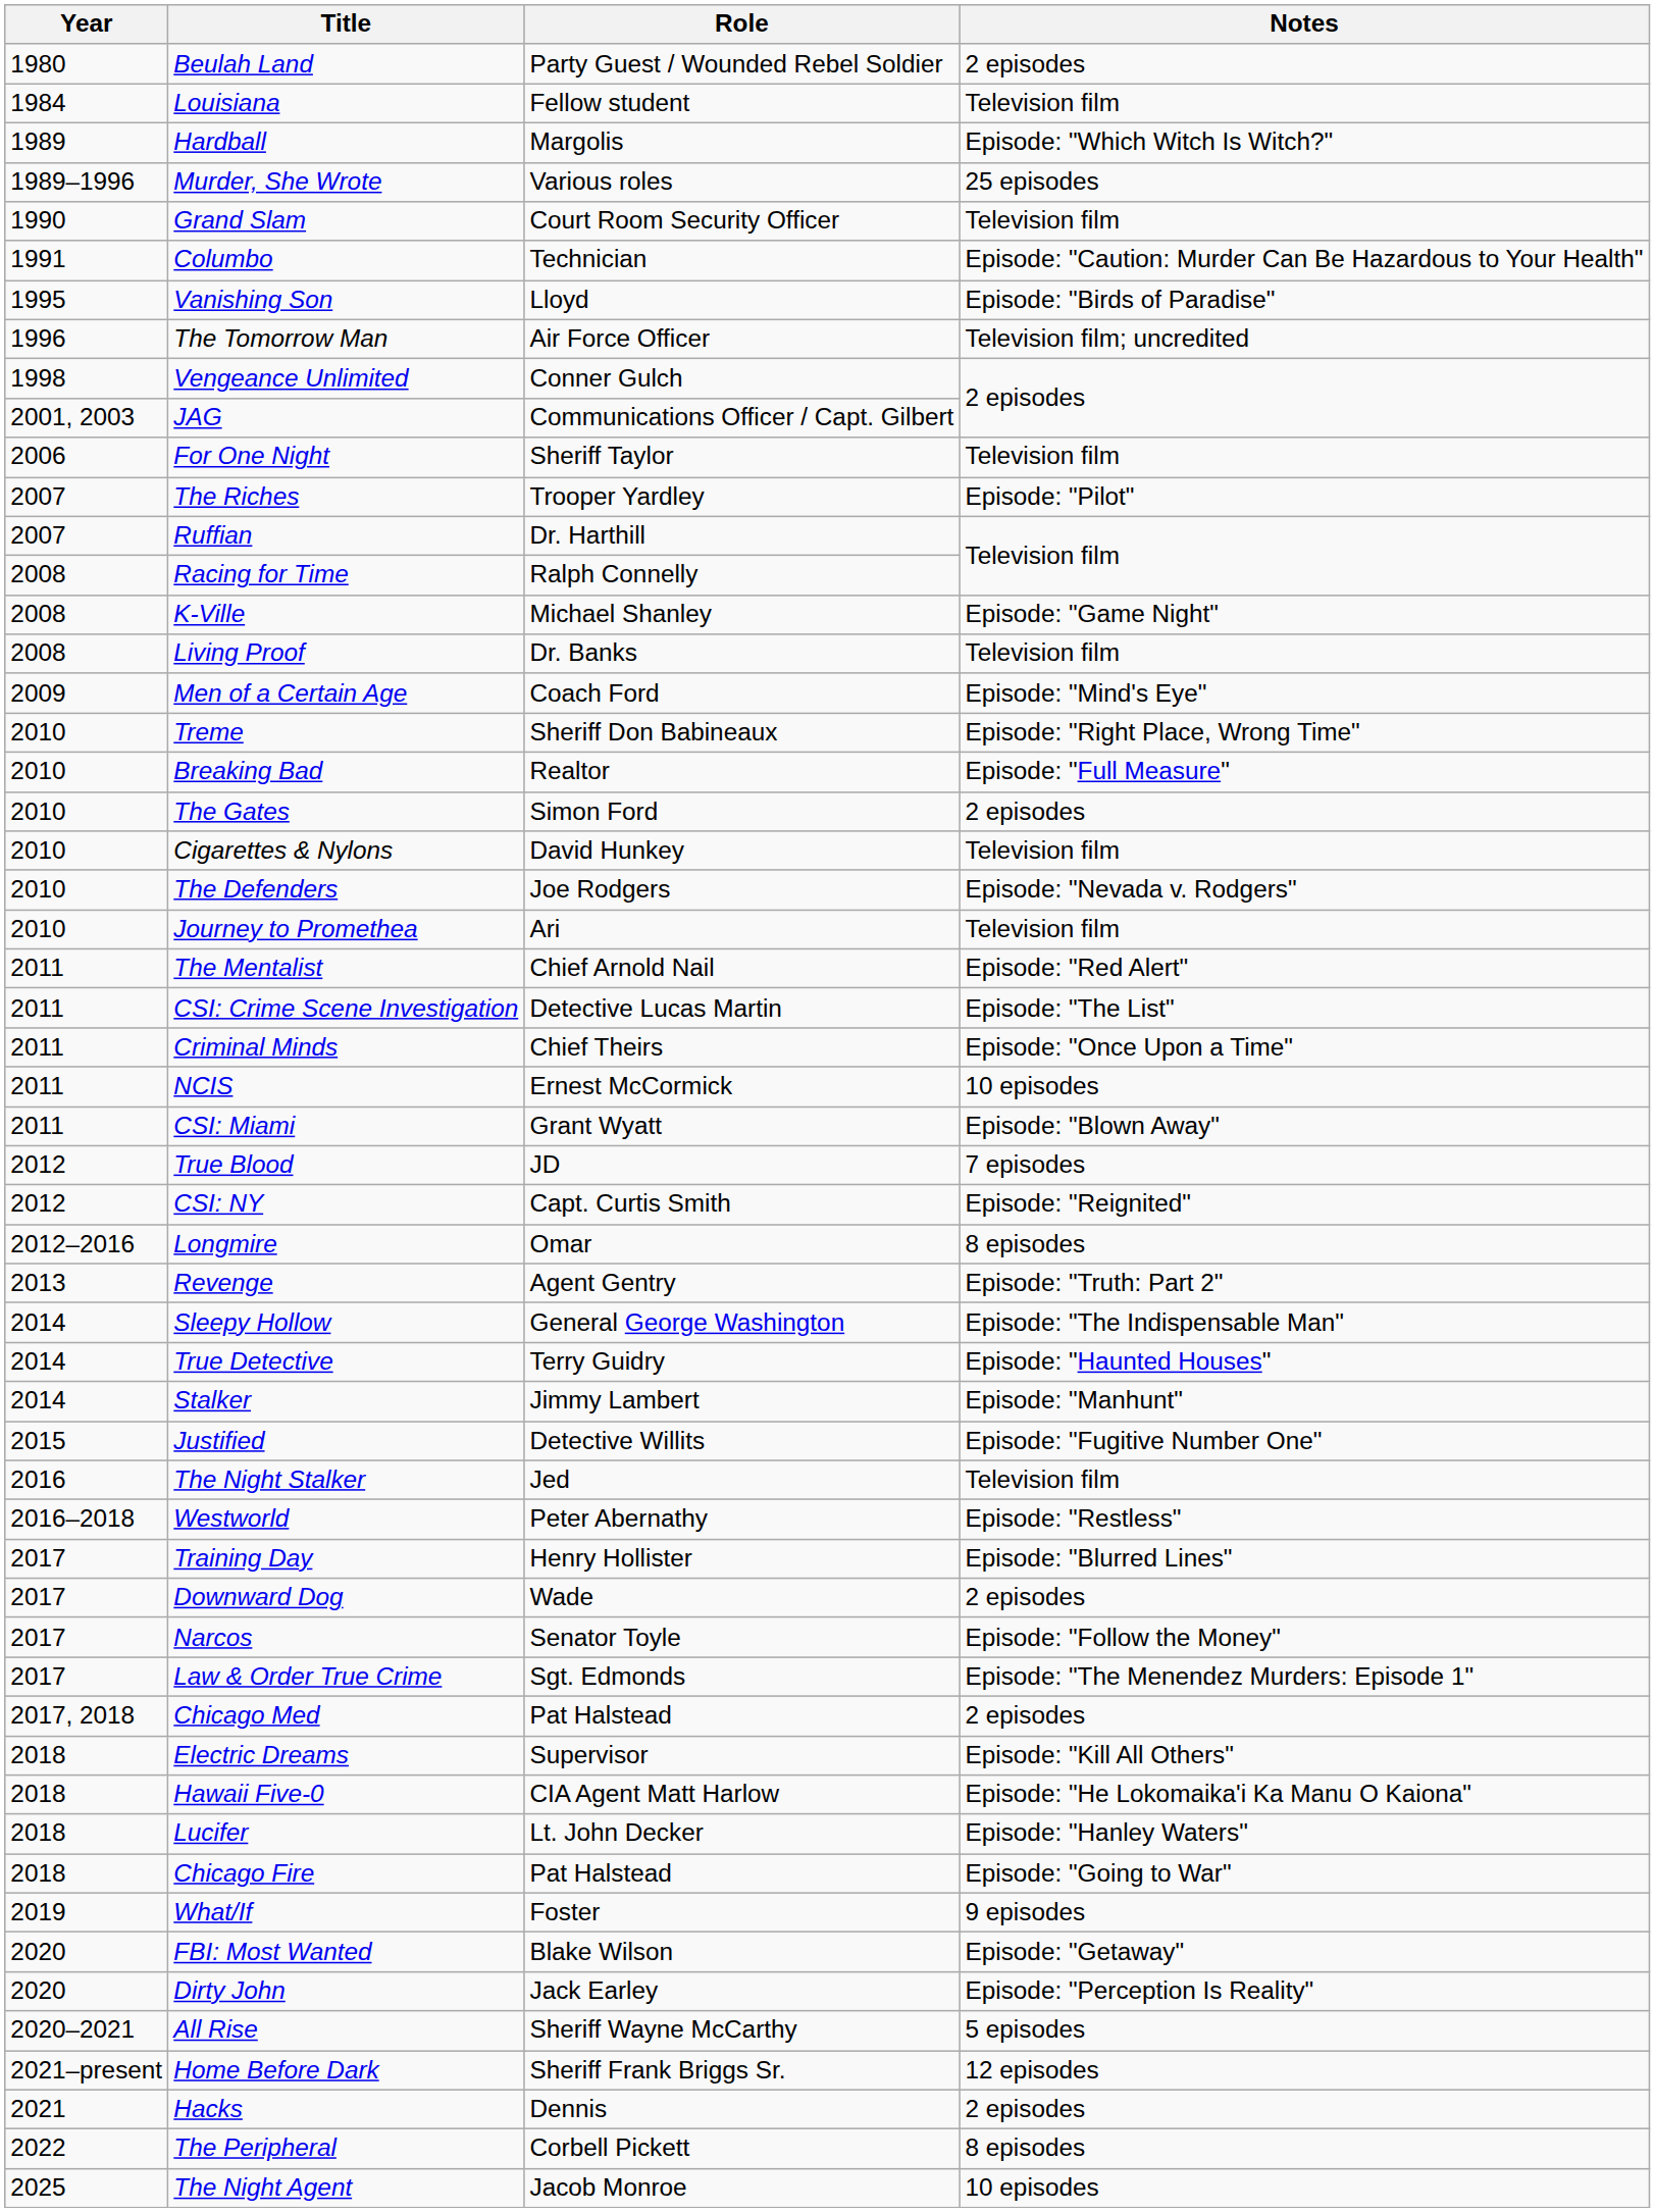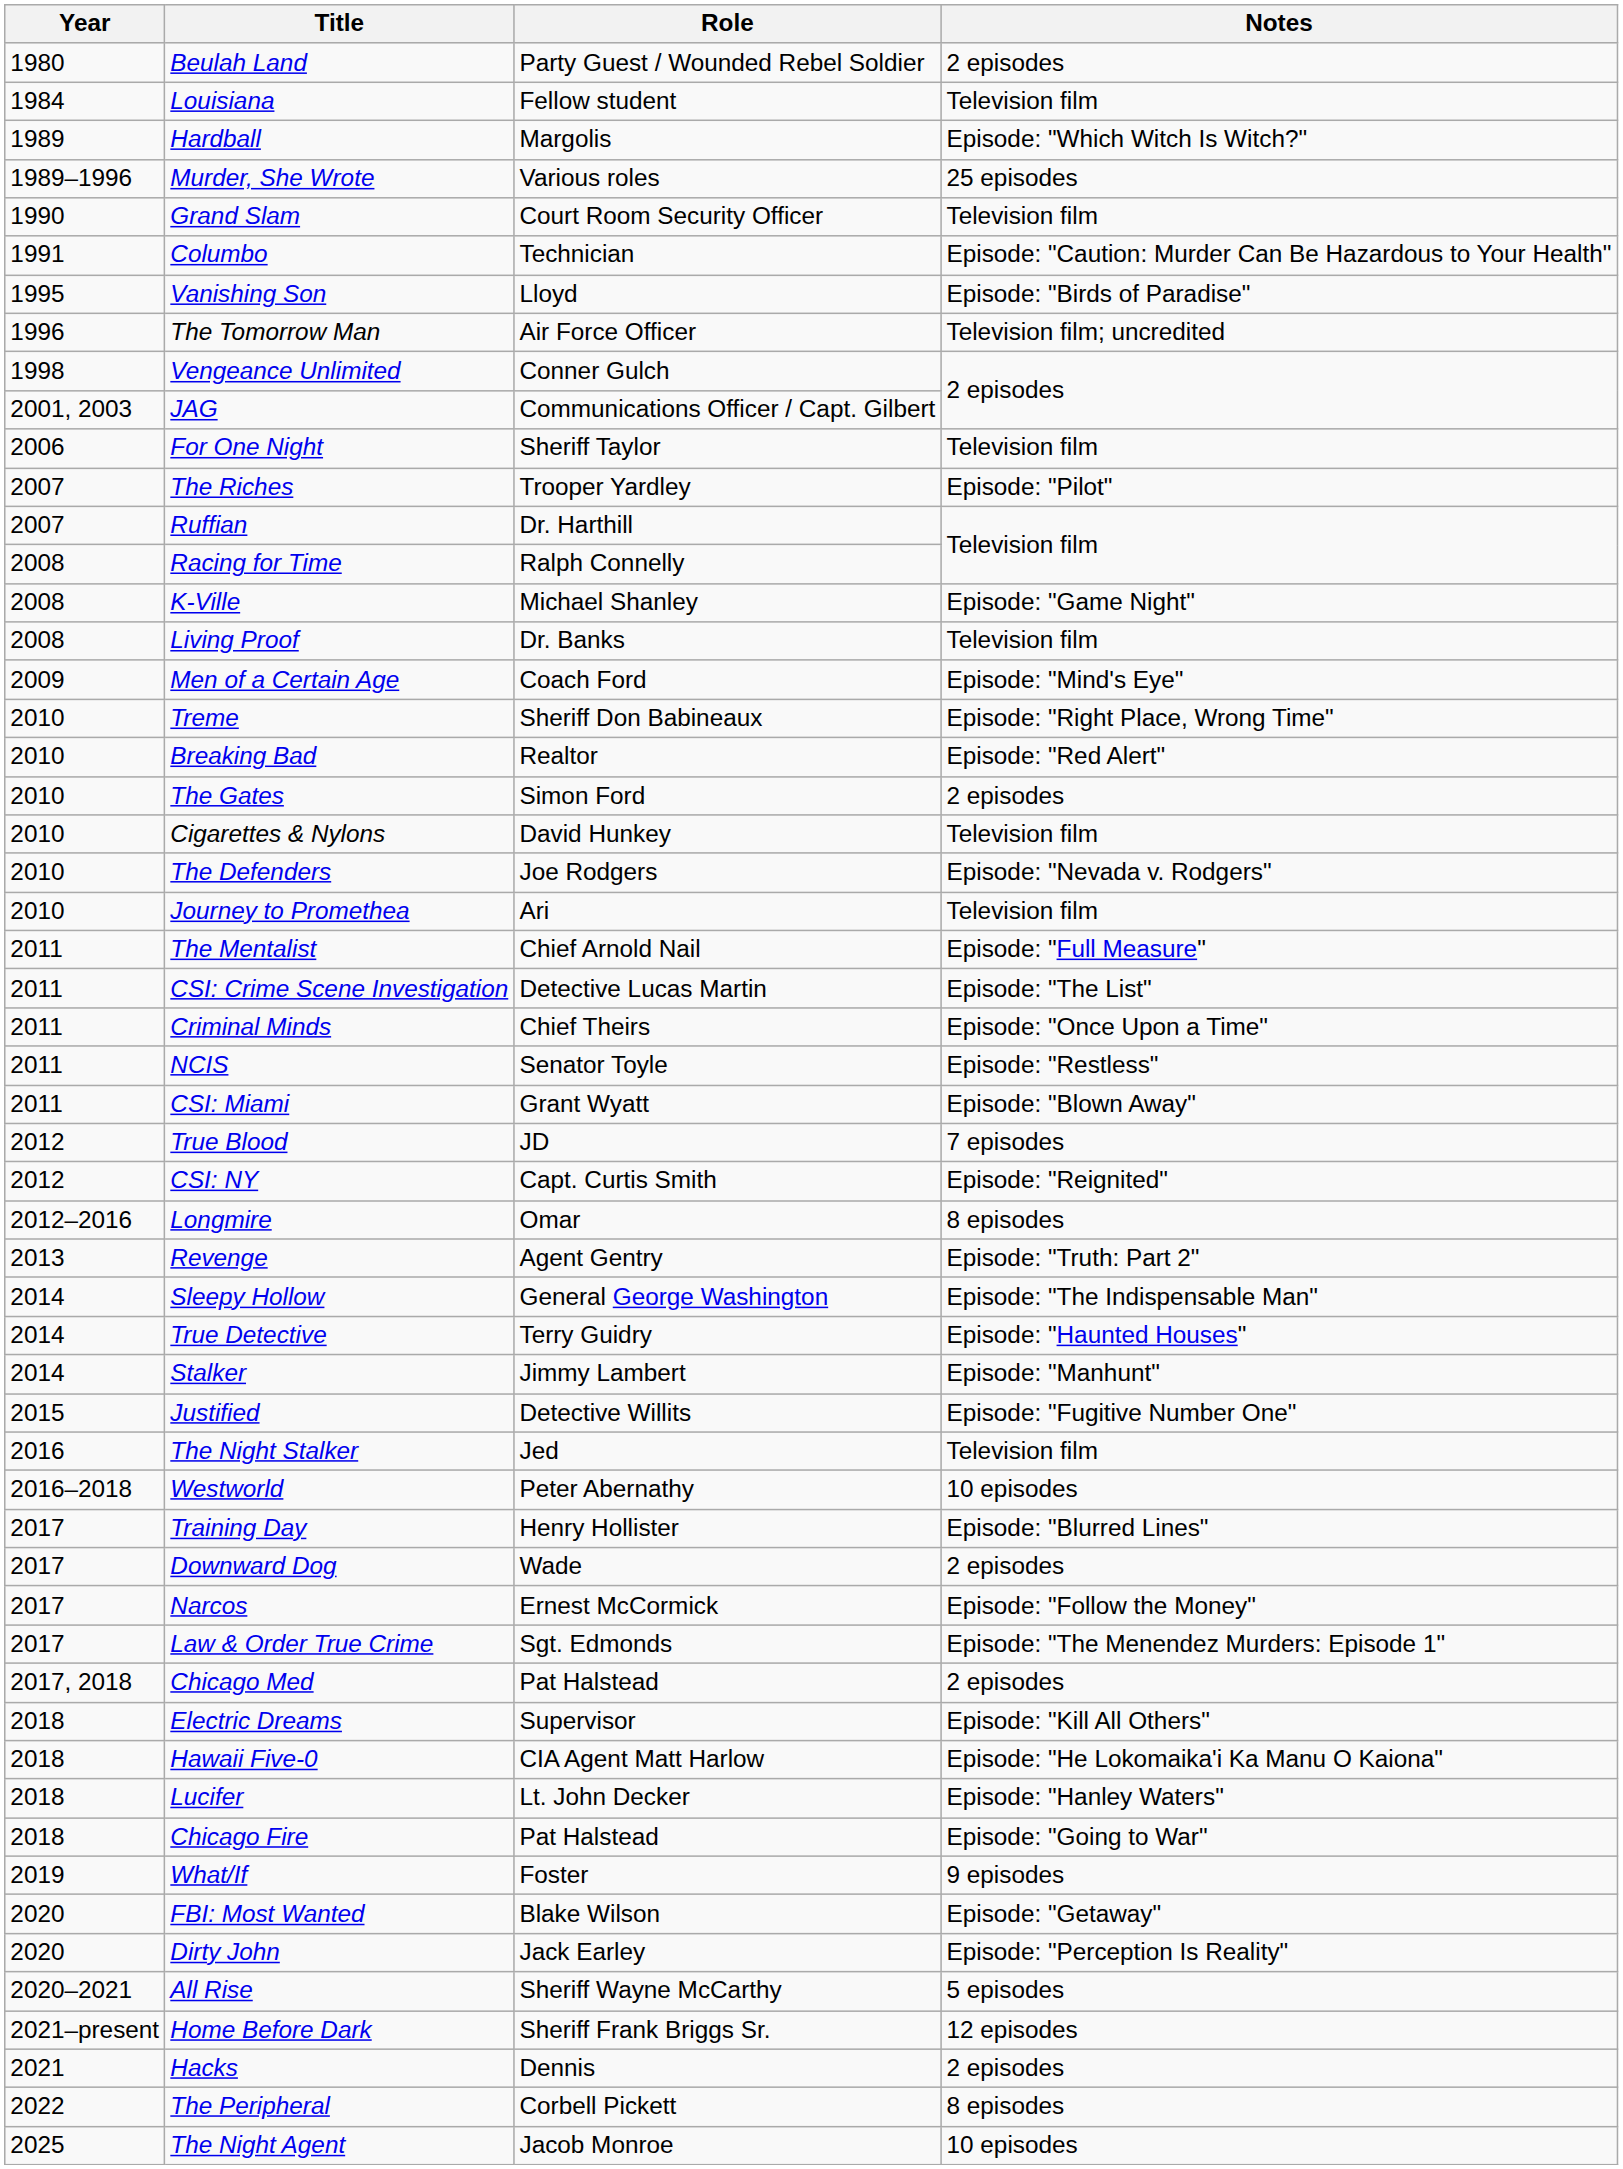Breaking Bad | Notes: Episode: "Full Measure" -> Episode: "Red Alert"
The Mentalist | Notes: Episode: "Red Alert" -> Episode: "Full Measure"
NCIS | Role: Ernest McCormick -> Senator Toyle
NCIS | Notes: 10 episodes -> Episode: "Restless"
Westworld | Notes: Episode: "Restless" -> 10 episodes
Narcos | Role: Senator Toyle -> Ernest McCormick
